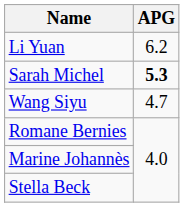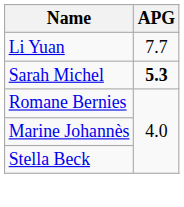Li Yuan | APG: 6.2 -> 7.7
- row: Wang Siyu | 4.7
